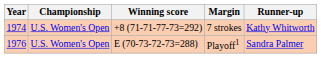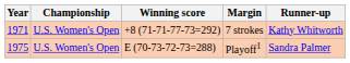7 strokes | Year: 1974 -> 1971
Playoff1 | Year: 1976 -> 1975
